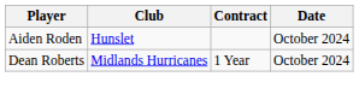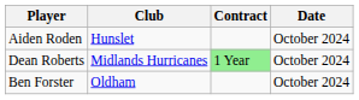Dean Roberts | Contract: no background -> lightgreen background
+ row: Ben Forster | Oldham | October 2024
